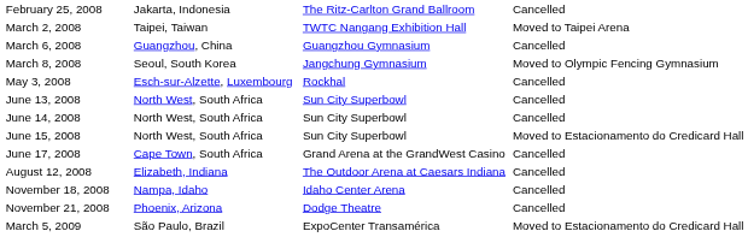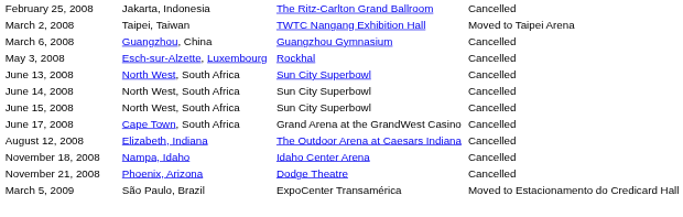- row: March 8, 2008 | Seoul, South Korea | Jangchung Gymnasium | Moved to Olympic Fencing Gymnasium
June 15, 2008 | column 4: Moved to Estacionamento do Credicard Hall -> Cancelled
